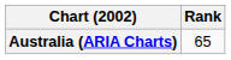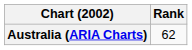Australia (ARIA Charts) | Rank: 65 -> 62
